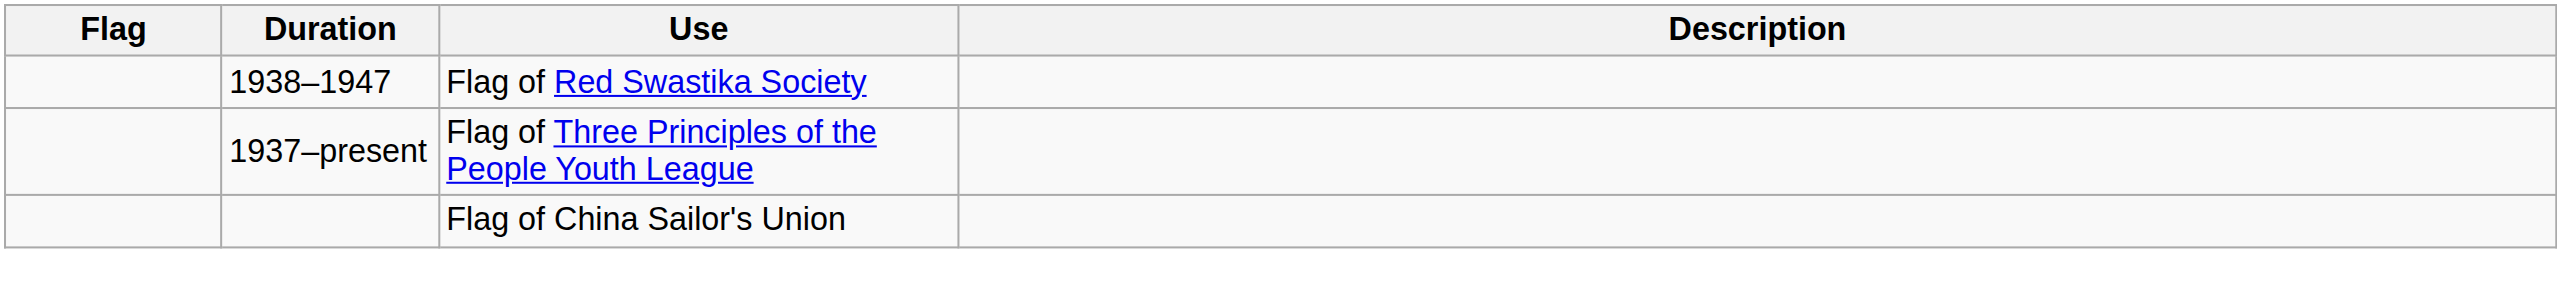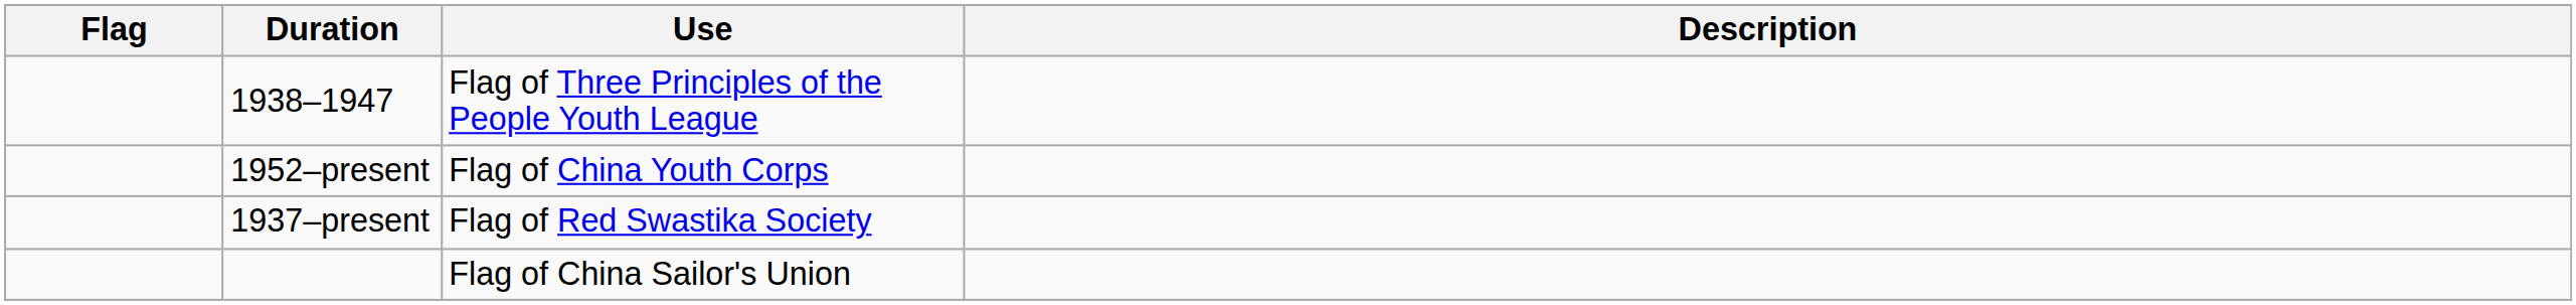1938–1947 | Use: Flag of Red Swastika Society -> Flag of Three Principles of the People Youth League
+ row: 1952–present | Flag of China Youth Corps
1937–present | Use: Flag of Three Principles of the People Youth League -> Flag of Red Swastika Society
